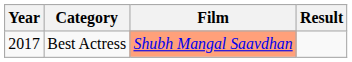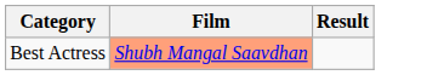- column: Year | 2017
